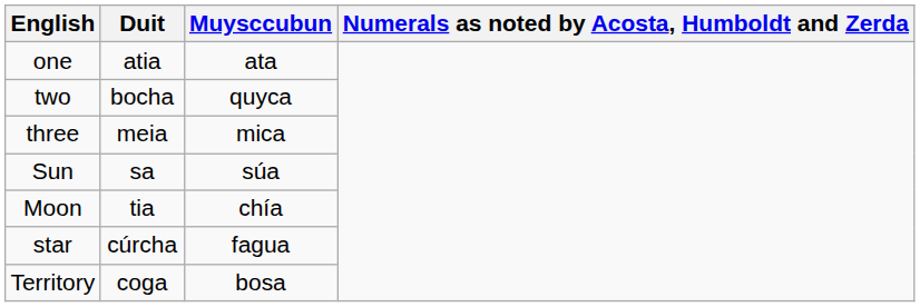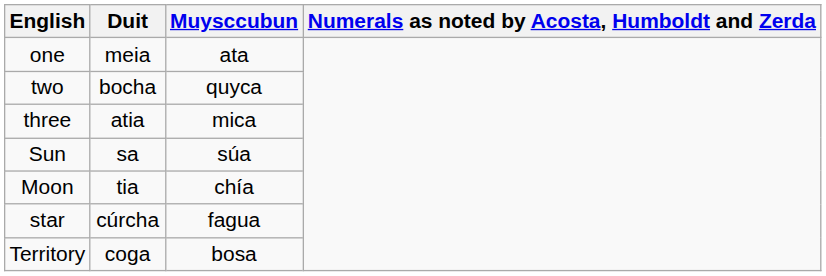one | Duit: atia -> meia
three | Duit: meia -> atia
